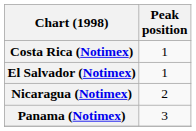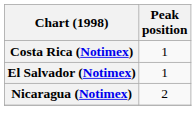- row: Panama (Notimex) | 3
